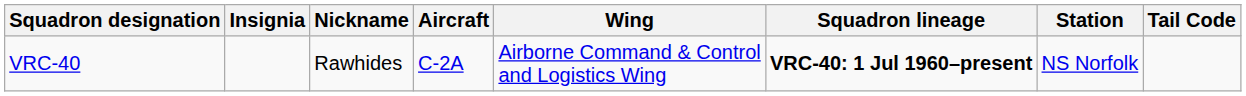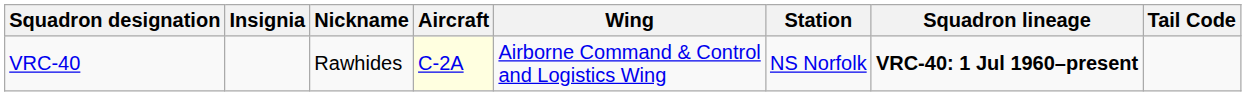columns swapped: Squadron lineage <-> Station
VRC-40 | Aircraft: no background -> lightyellow background
